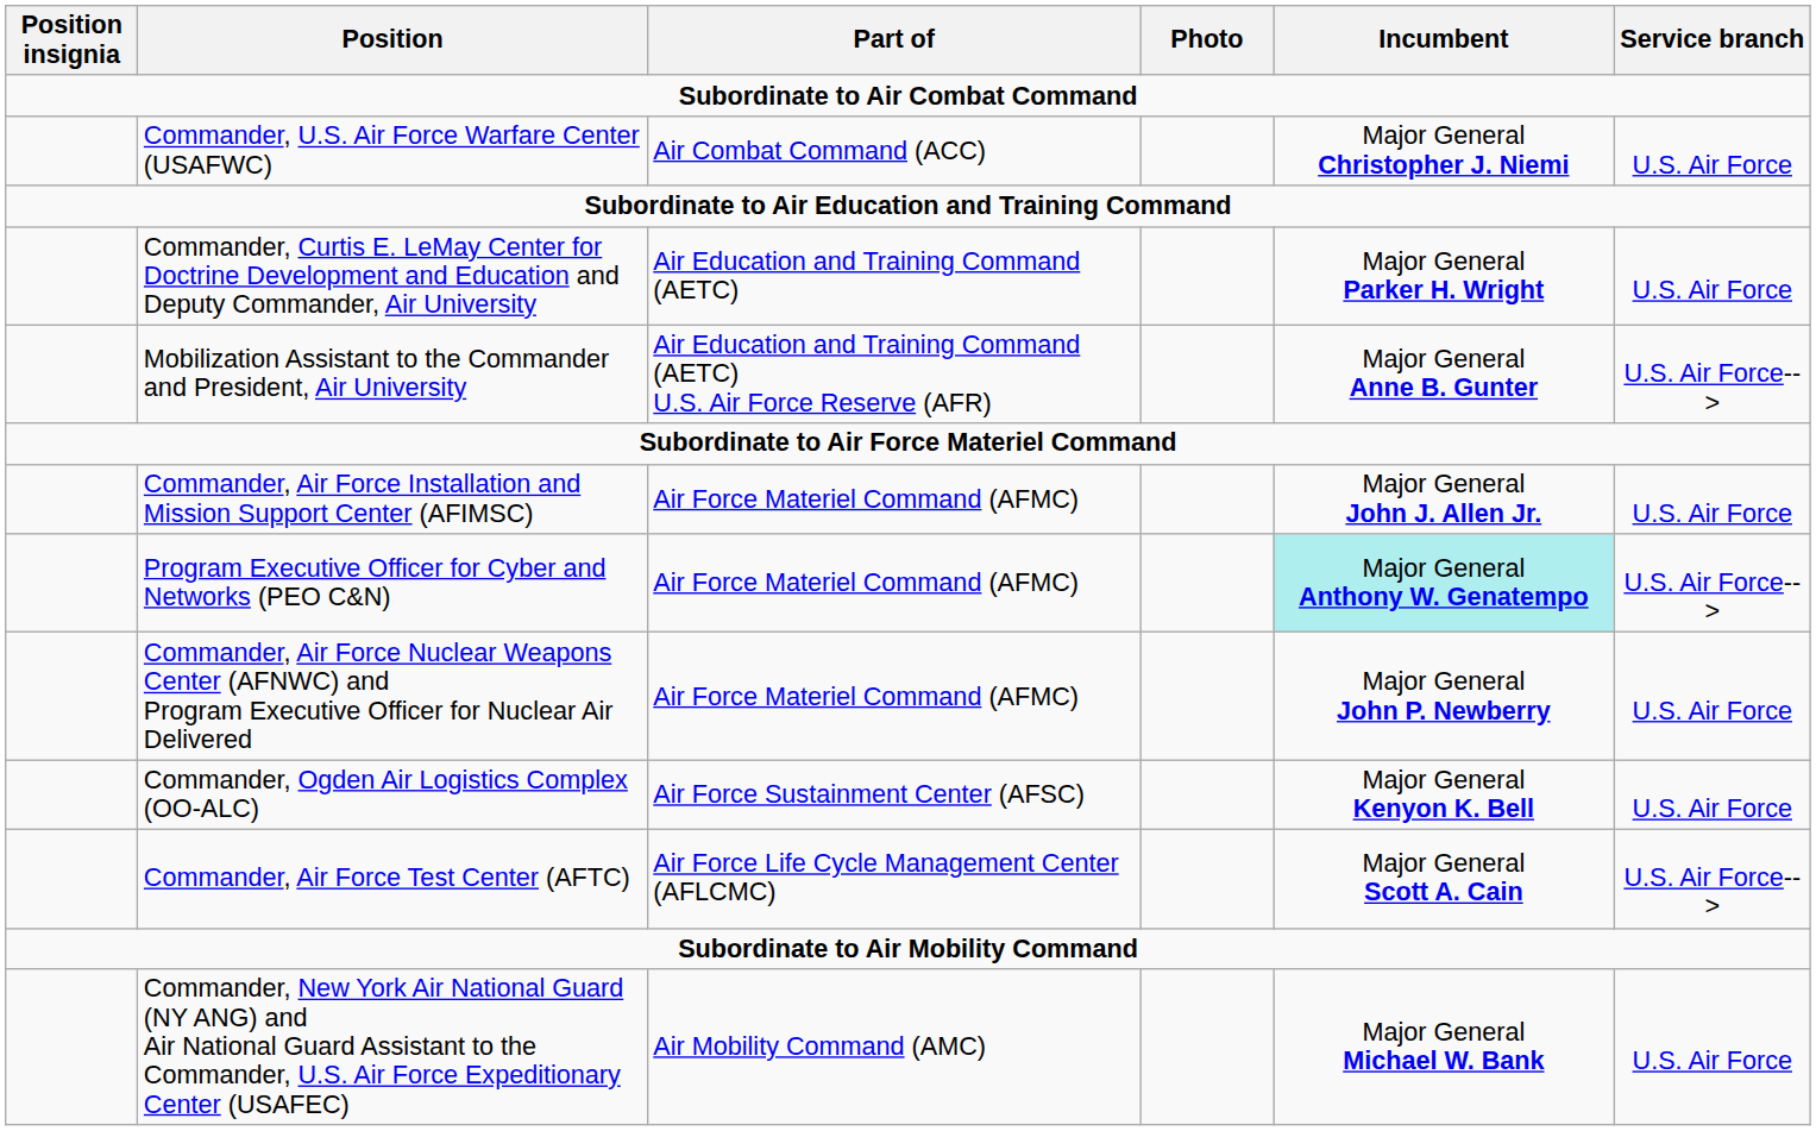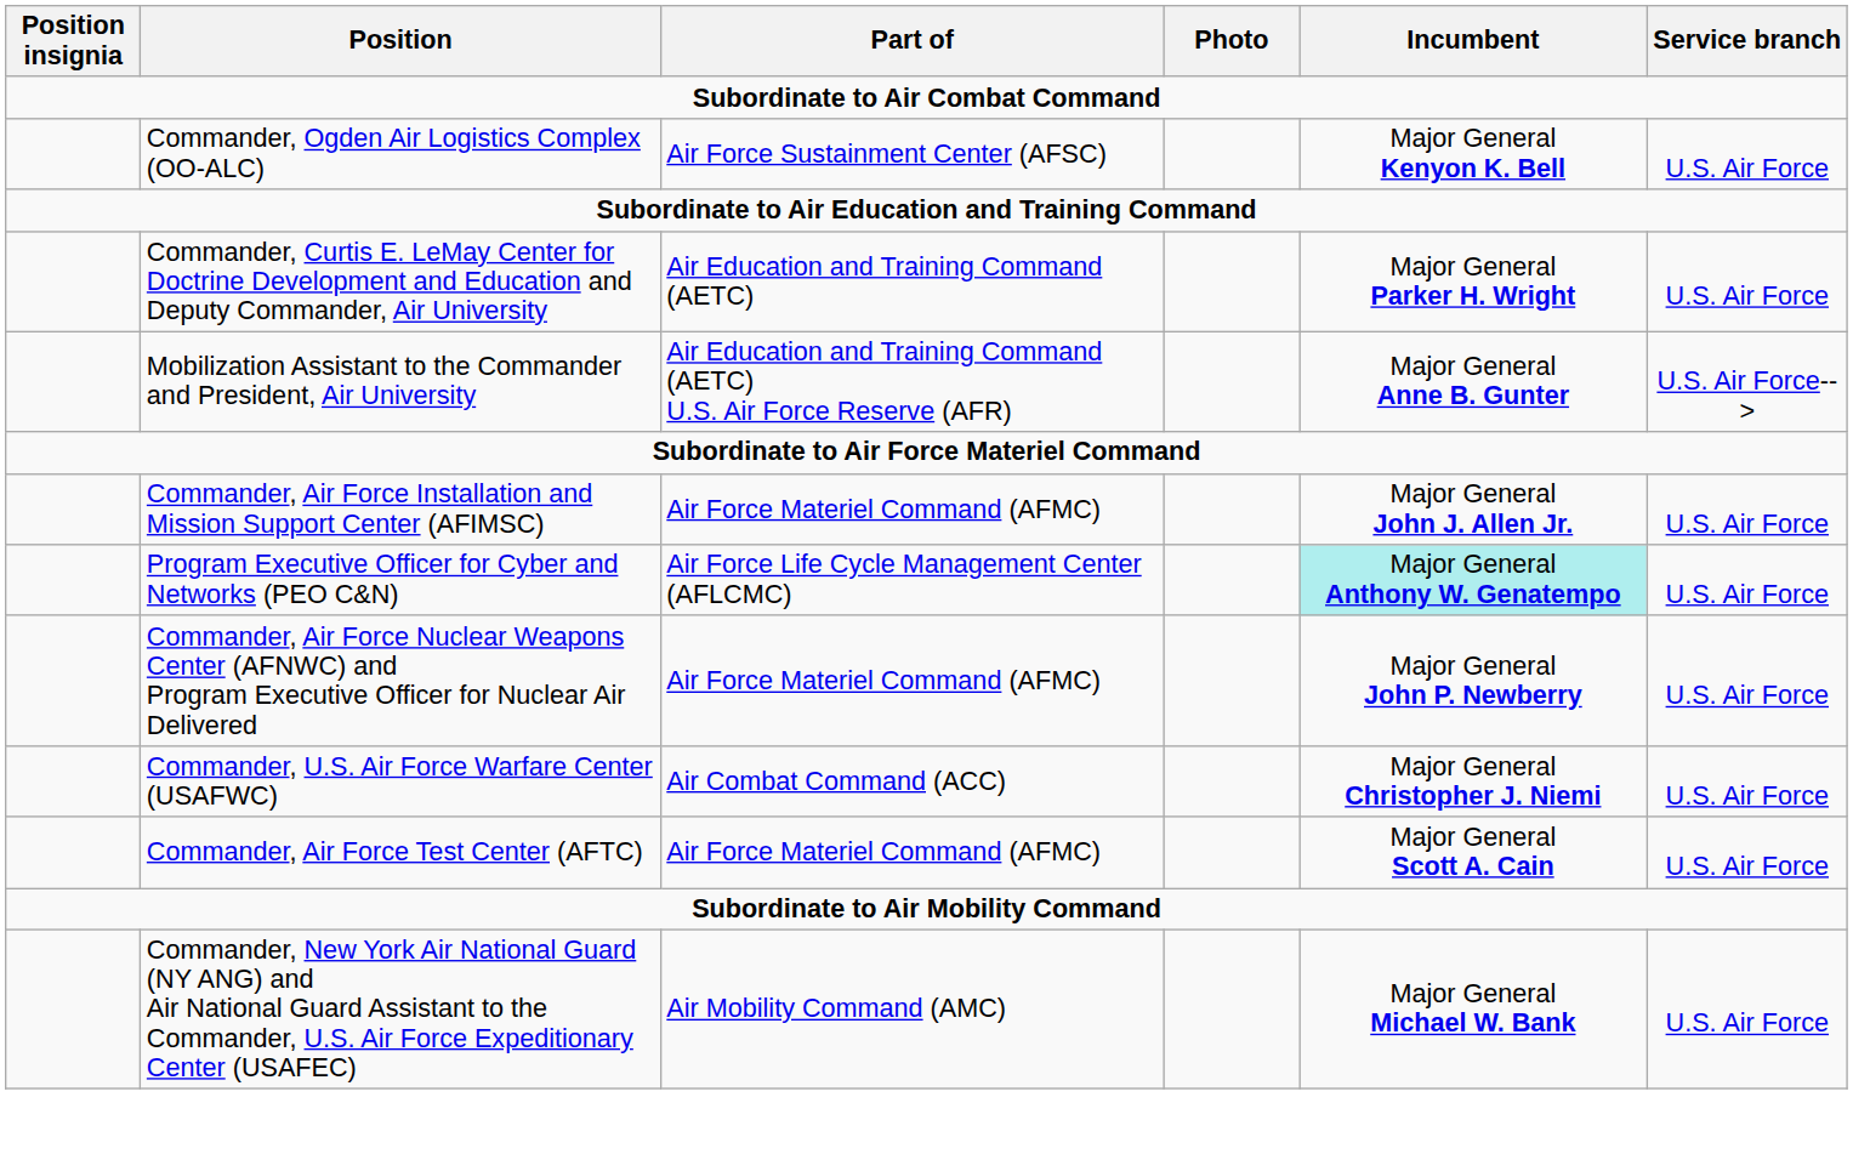rows swapped: Commander, U.S. Air Force Warfare Center (USAFWC) <-> Commander, Ogden Air Logistics Complex (OO-ALC)
Program Executive Officer for Cyber and Networks (PEO C&N) | Part of: Air Force Materiel Command (AFMC) -> Air Force Life Cycle Management Center (AFLCMC)
Program Executive Officer for Cyber and Networks (PEO C&N) | Service branch: U.S. Air Force--> -> U.S. Air Force
Commander, Air Force Test Center (AFTC) | Part of: Air Force Life Cycle Management Center (AFLCMC) -> Air Force Materiel Command (AFMC)
Commander, Air Force Test Center (AFTC) | Service branch: U.S. Air Force--> -> U.S. Air Force
